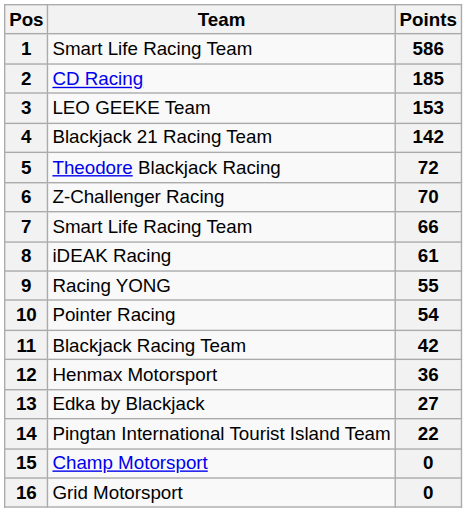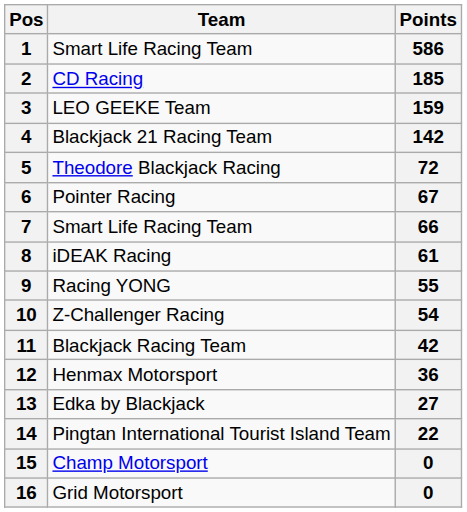3 | Points: 153 -> 159
6 | Team: Z-Challenger Racing -> Pointer Racing
6 | Points: 70 -> 67
10 | Team: Pointer Racing -> Z-Challenger Racing
